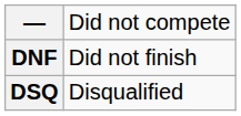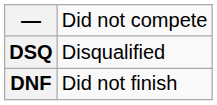rows swapped: DSQ <-> DNF
